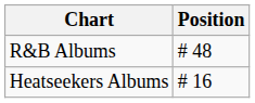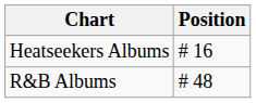rows swapped: R&B Albums <-> Heatseekers Albums
